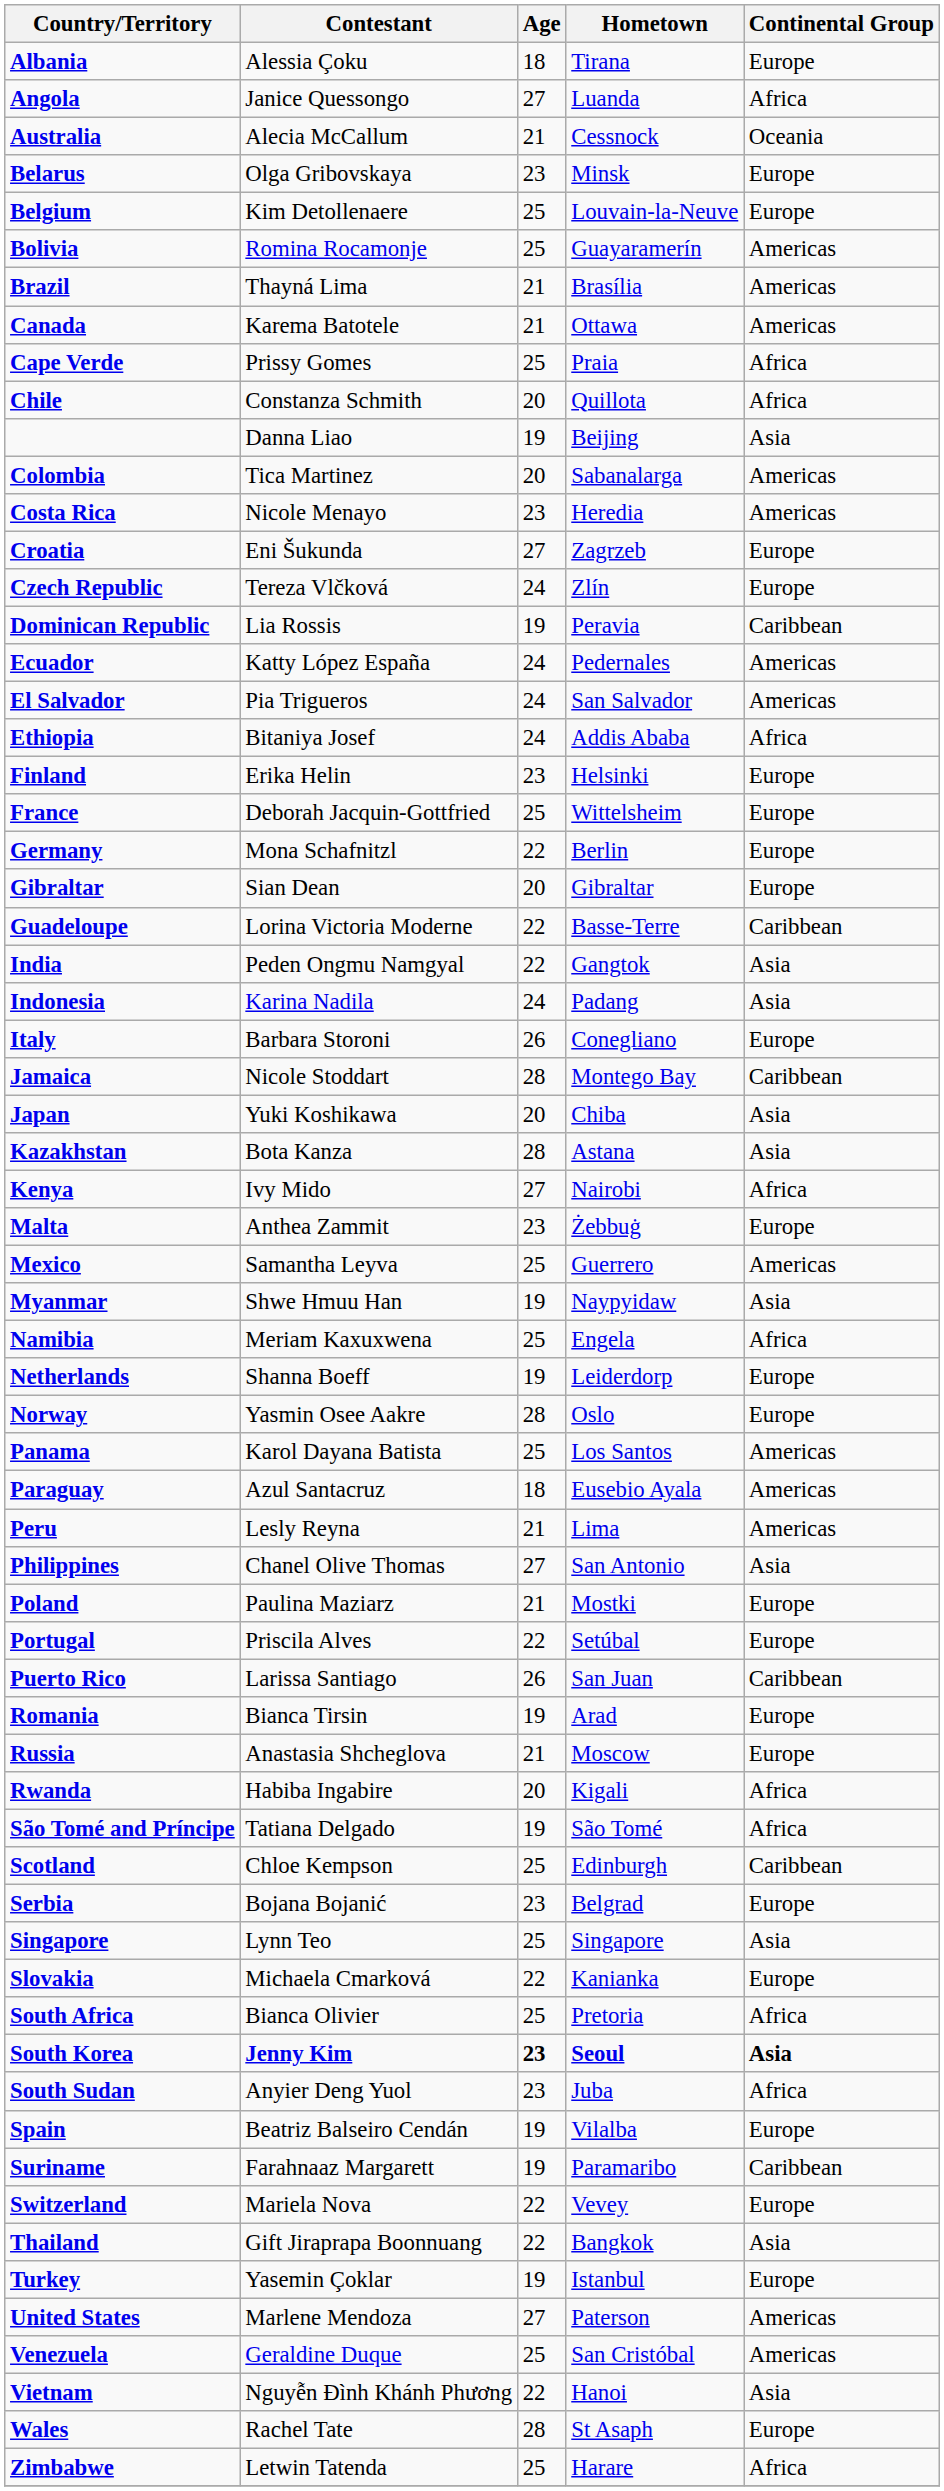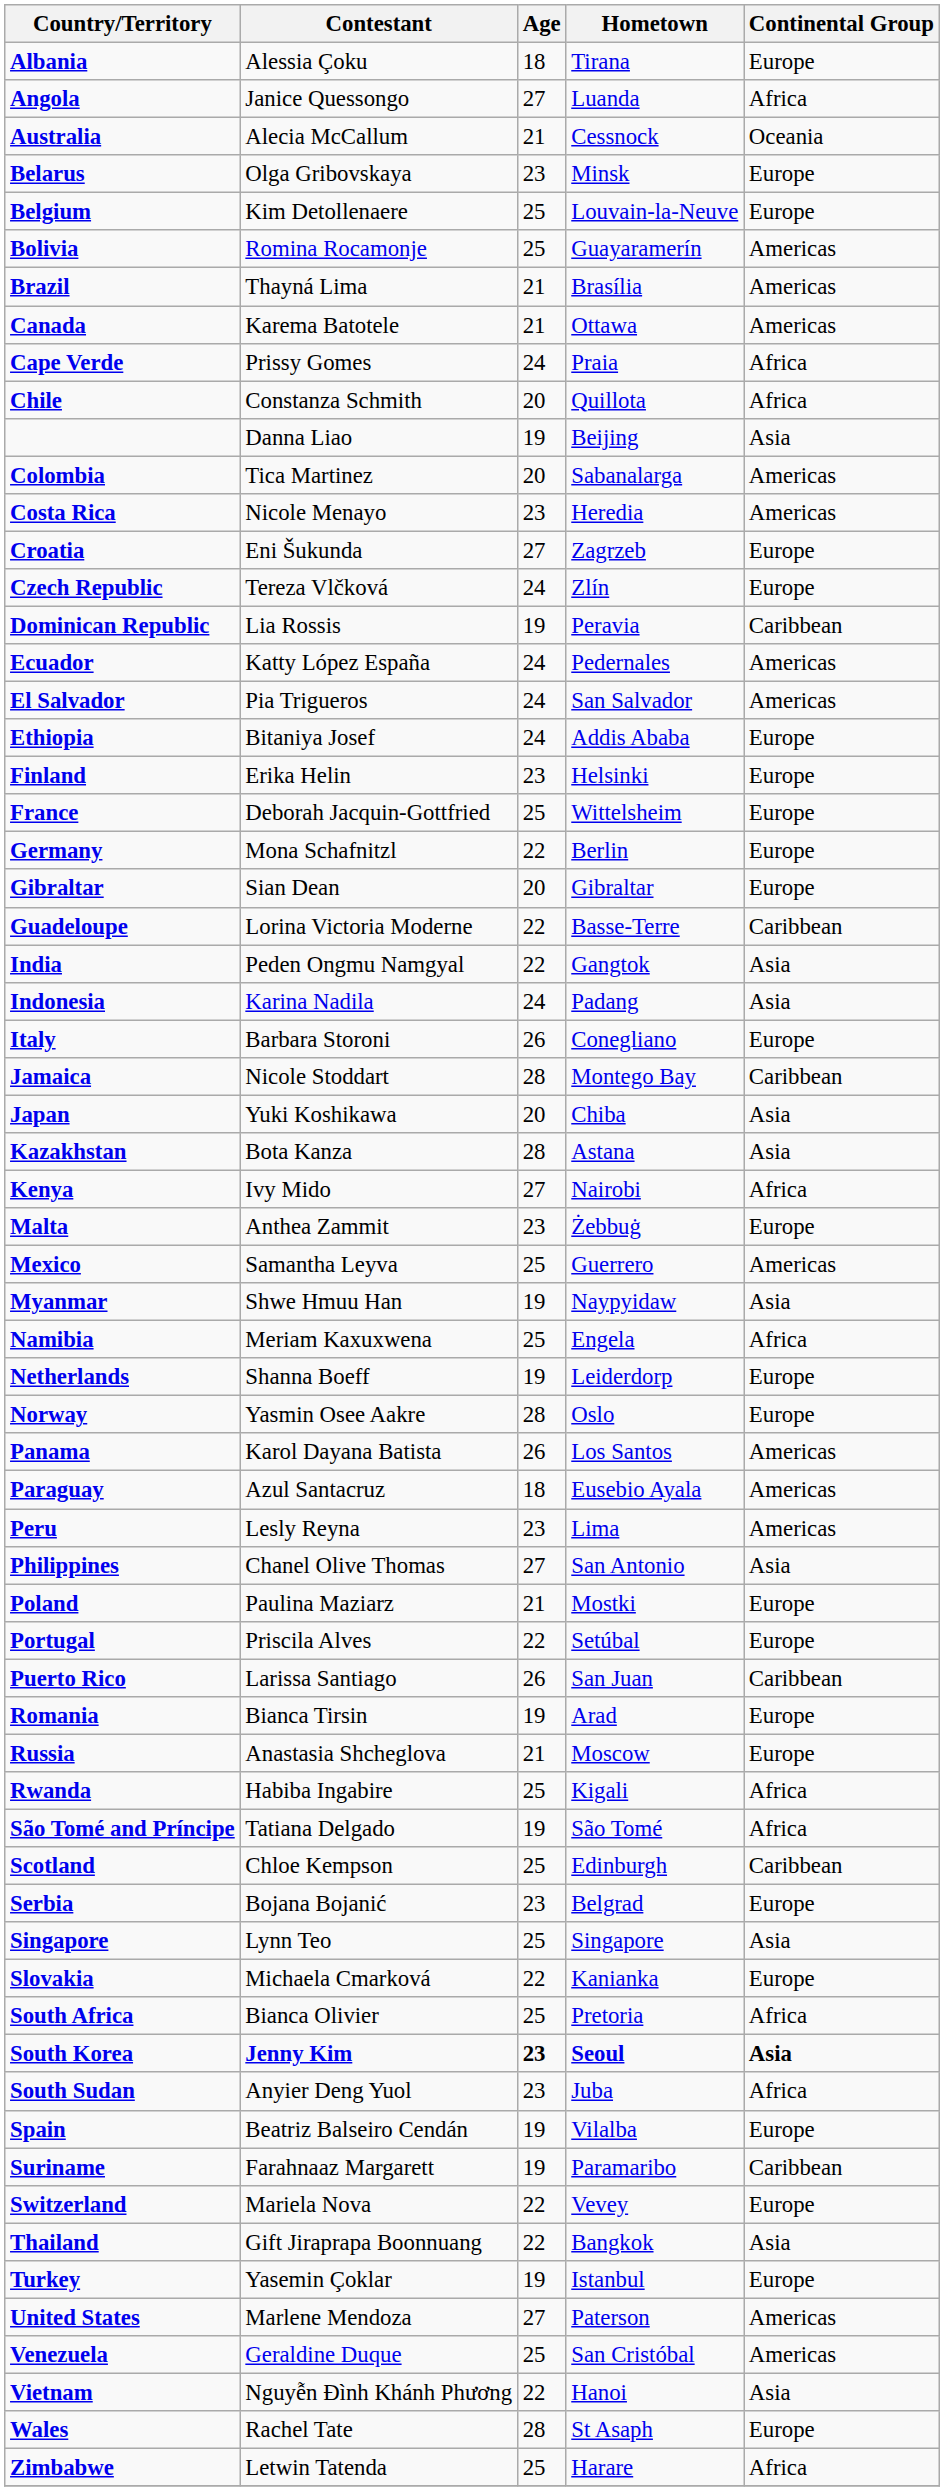Cape Verde | Age: 25 -> 24
Ethiopia | Continental Group: Africa -> Europe
Panama | Age: 25 -> 26
Peru | Age: 21 -> 23
Rwanda | Age: 20 -> 25
